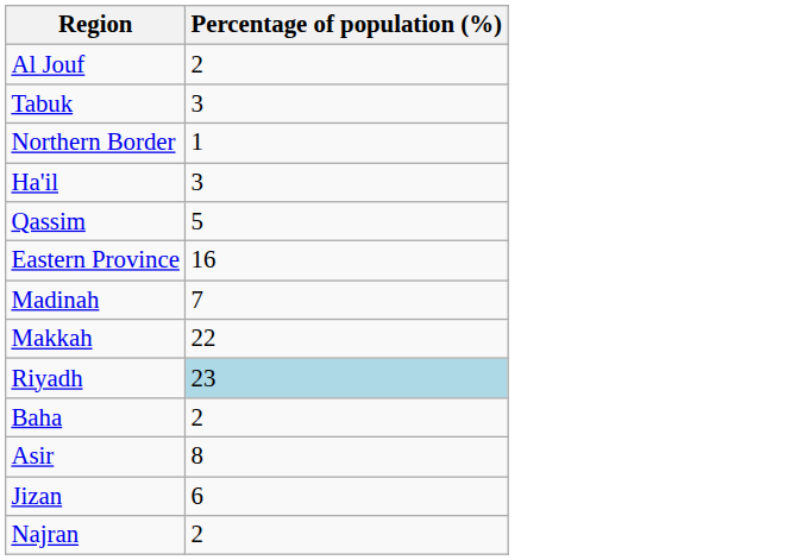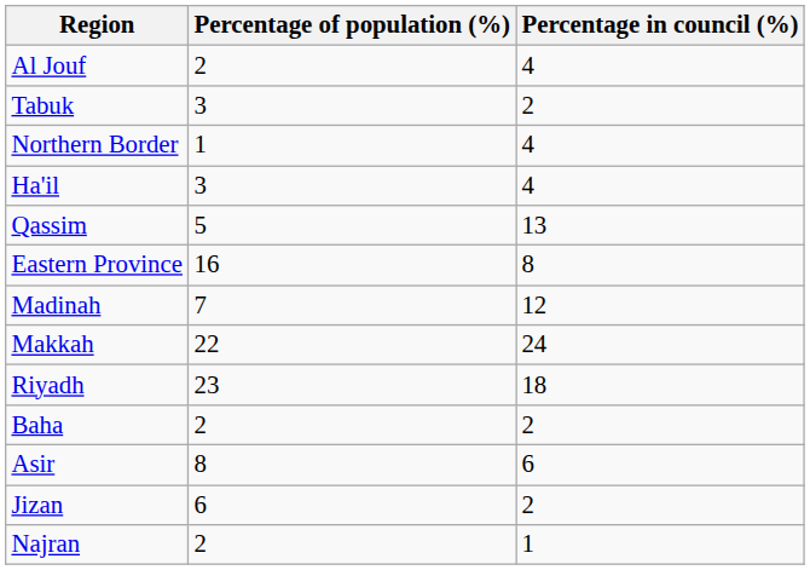+ column: Percentage in council (%) | 4 | 2 | 4 | 4 | 13 | 8 | 12 | 24 | 18 | 2 | 6 | 2 | 1
Riyadh | Percentage of population (%): lightblue background -> no background
